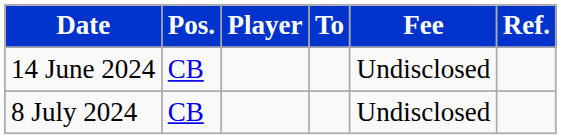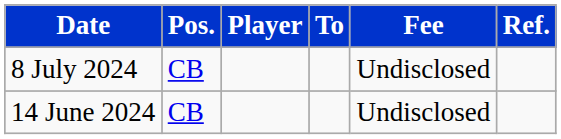rows swapped: 14 June 2024 <-> 8 July 2024
